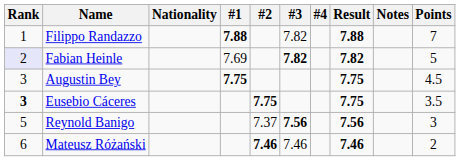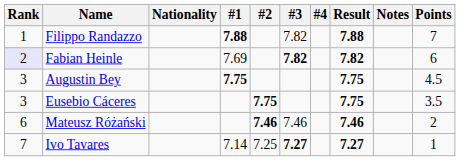Fabian Heinle | Points: 5 -> 6
Eusebio Cáceres | Rank: bold -> normal
- row: 5 | Reynold Banigo | 7.37 | 7.56 | 7.56 | 3
+ row: 7 | Ivo Tavares | 7.14 | 7.25 | 7.27 | 7.27 | 1
